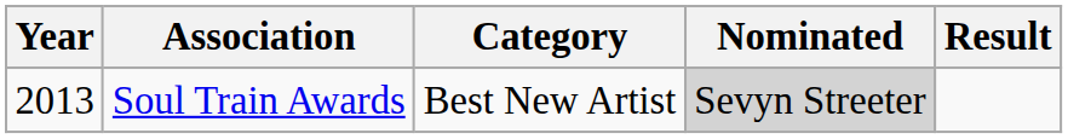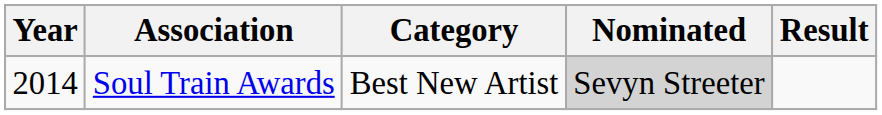Soul Train Awards | Year: 2013 -> 2014
